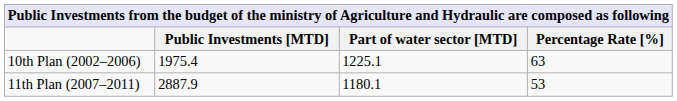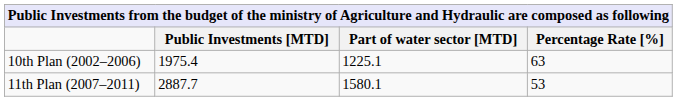11th Plan (2007–2011) | Public Investments [MTD]: 2887.9 -> 2887.7
11th Plan (2007–2011) | Part of water sector [MTD]: 1180.1 -> 1580.1
